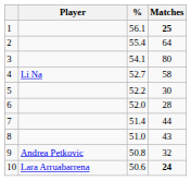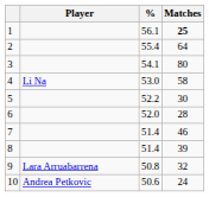4 | %: 52.7 -> 53.0
7 | Matches: 44 -> 46
8 | %: 51.0 -> 51.4
8 | Matches: 43 -> 39
9 | Player: Andrea Petkovic -> Lara Arruabarrena
10 | Player: Lara Arruabarrena -> Andrea Petkovic
10 | Matches: bold -> normal
